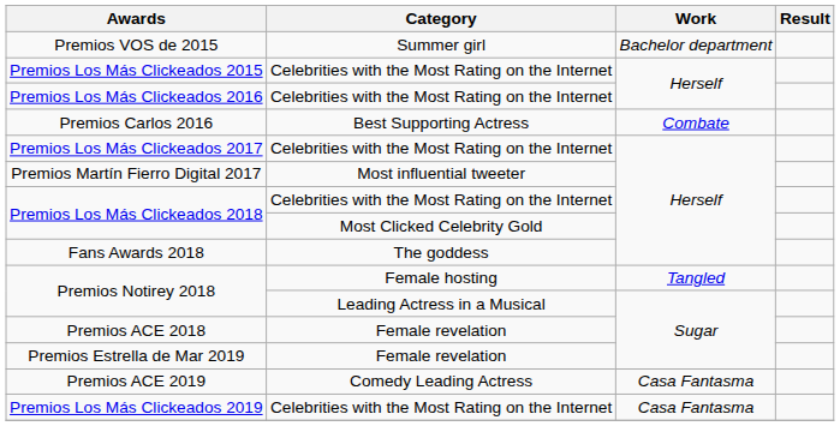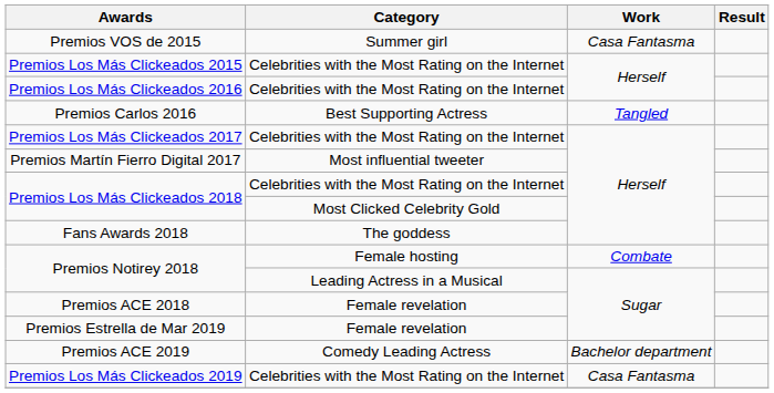Premios VOS de 2015 | Work: Bachelor department -> Casa Fantasma
Premios Carlos 2016 | Work: Combate -> Tangled
Premios Notirey 2018 / Female hosting | Work: Tangled -> Combate
Premios ACE 2019 | Work: Casa Fantasma -> Bachelor department
